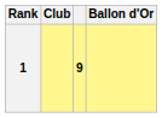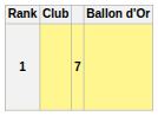1 | column 3: 9 -> 7
